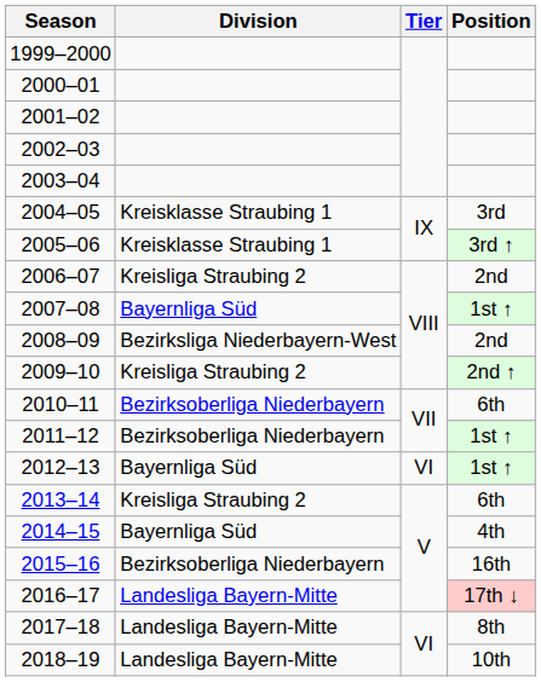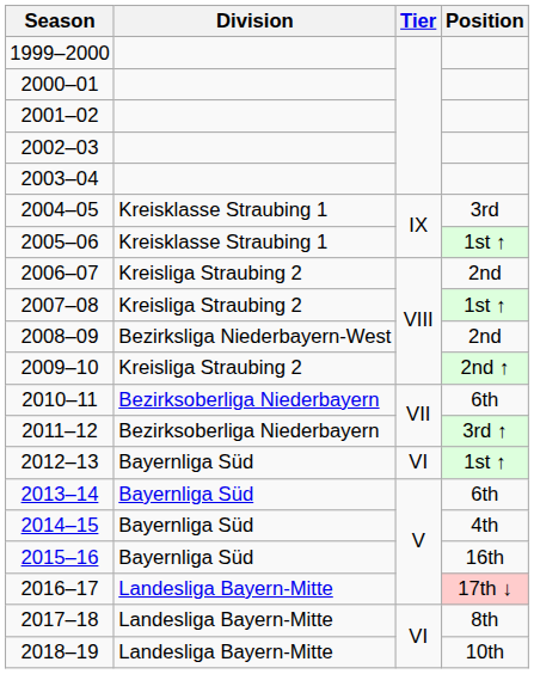2005–06 | Position: 3rd ↑ -> 1st ↑
2007–08 | Division: Bayernliga Süd -> Kreisliga Straubing 2
2011–12 | Position: 1st ↑ -> 3rd ↑
2013–14 | Division: Kreisliga Straubing 2 -> Bayernliga Süd
2015–16 | Division: Bezirksoberliga Niederbayern -> Bayernliga Süd
